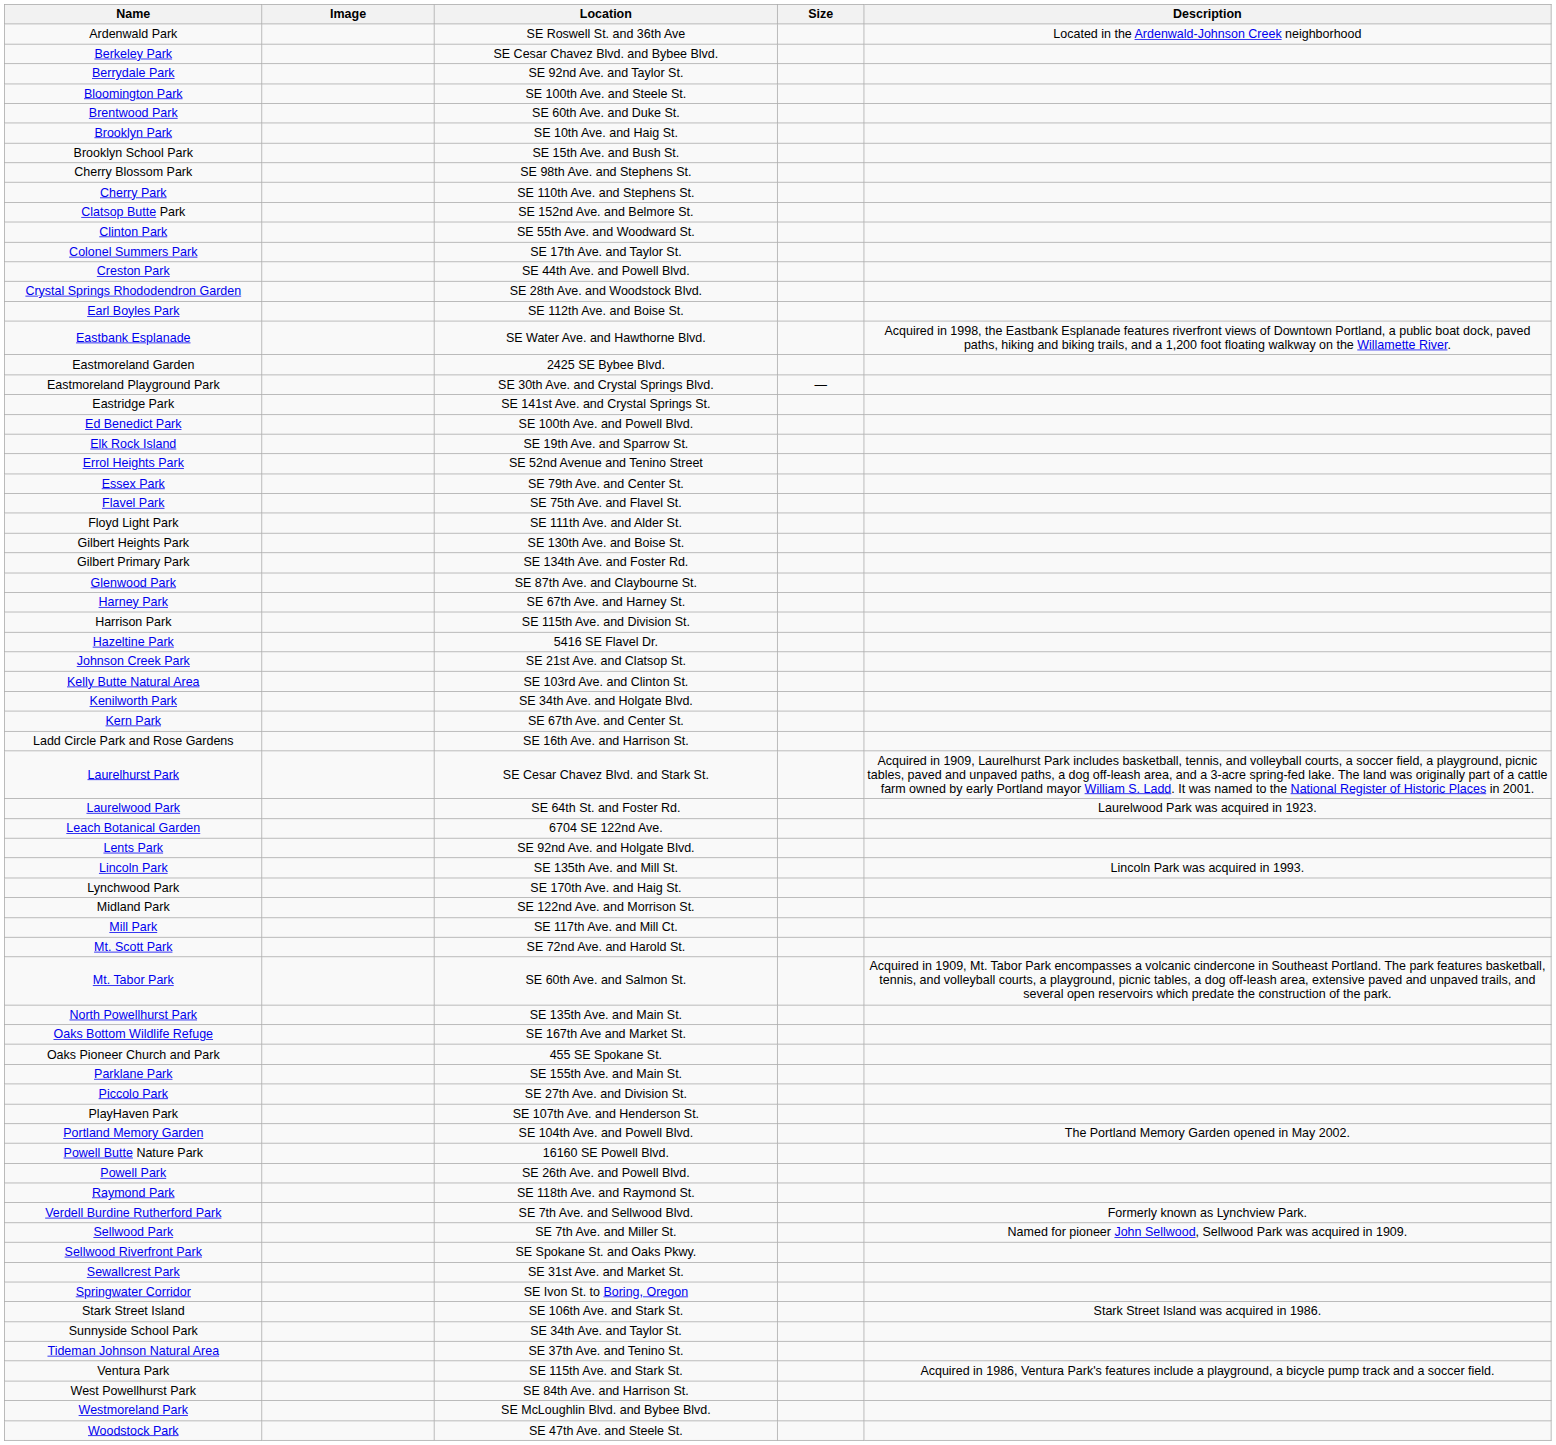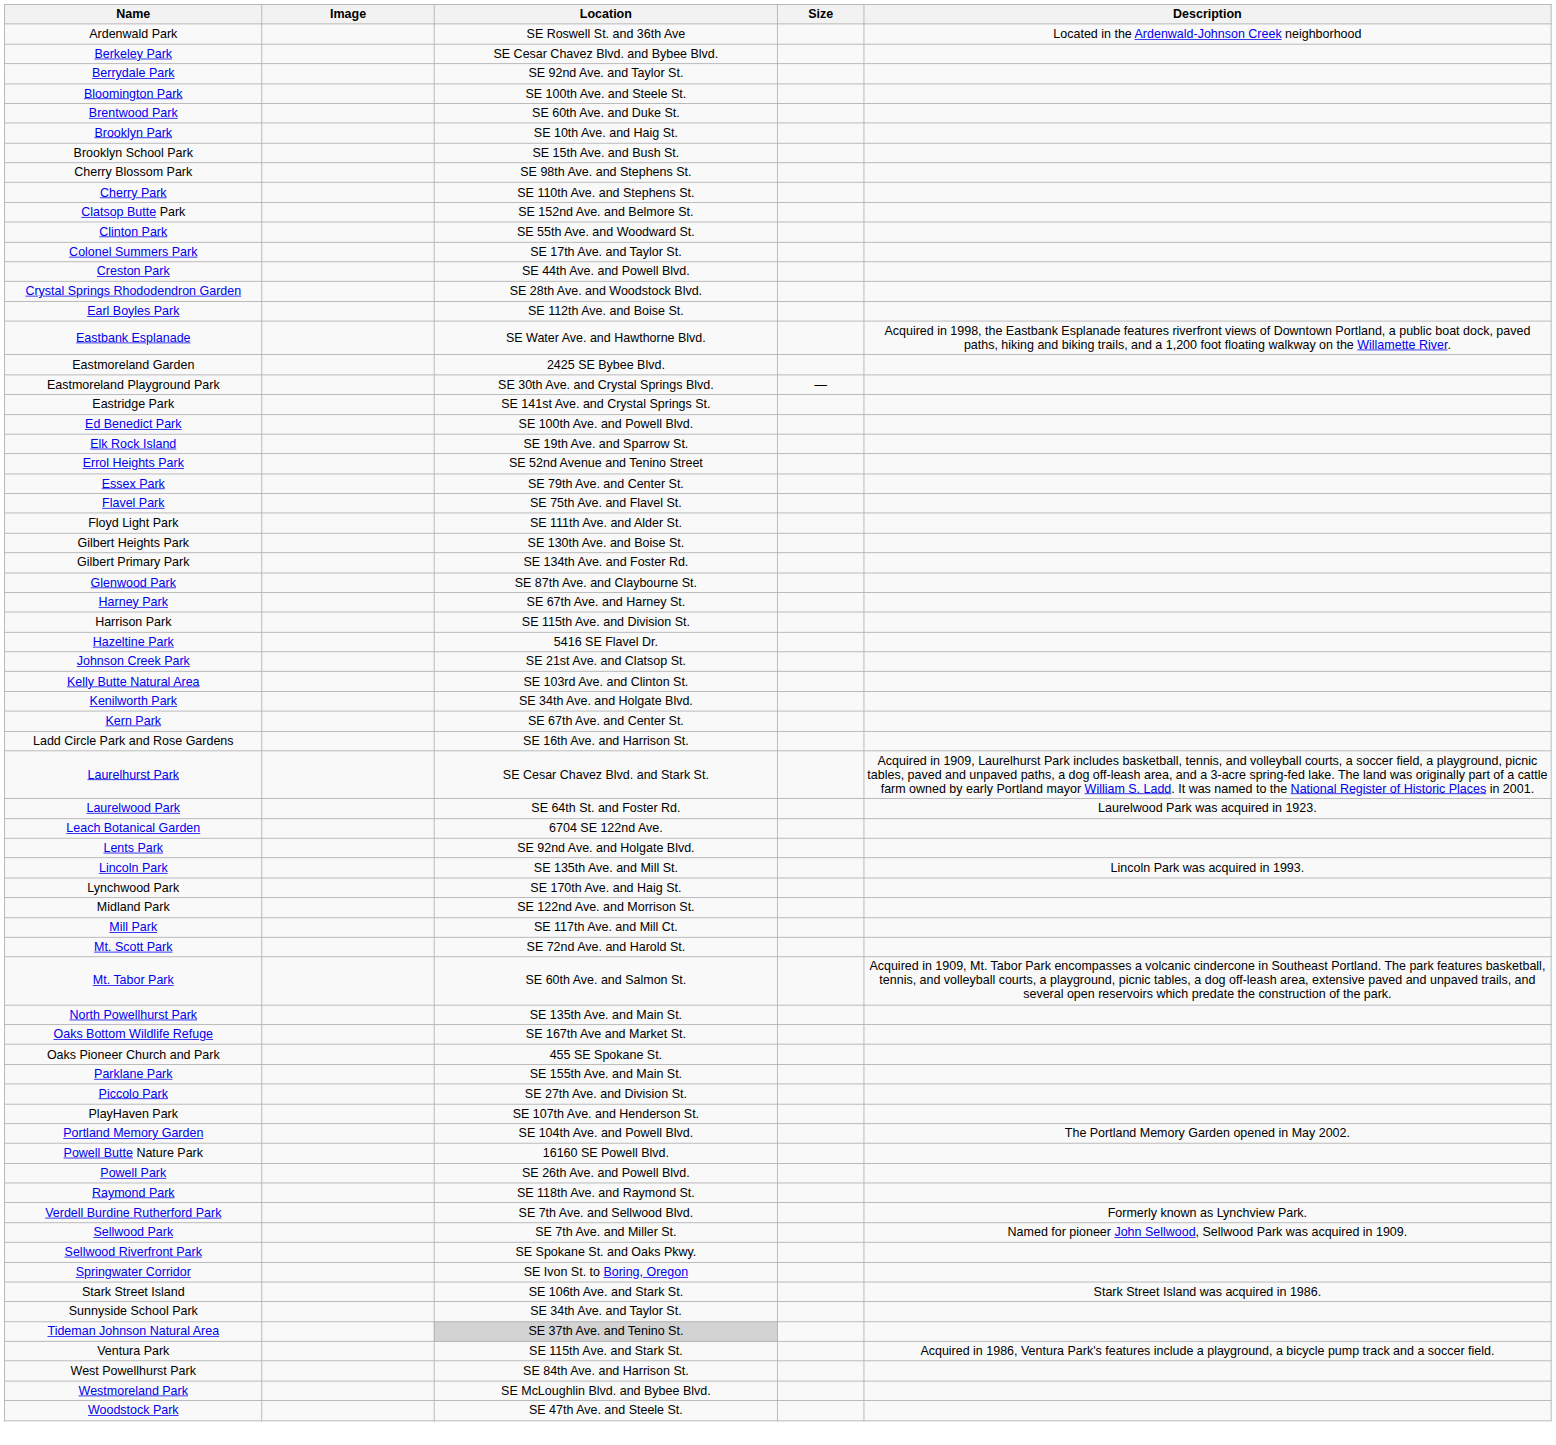- row: Sewallcrest Park | SE 31st Ave. and Market St.
Tideman Johnson Natural Area | Location: no background -> lightgrey background
